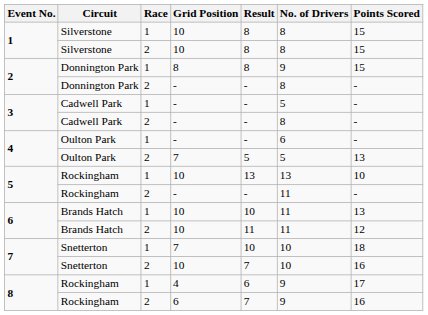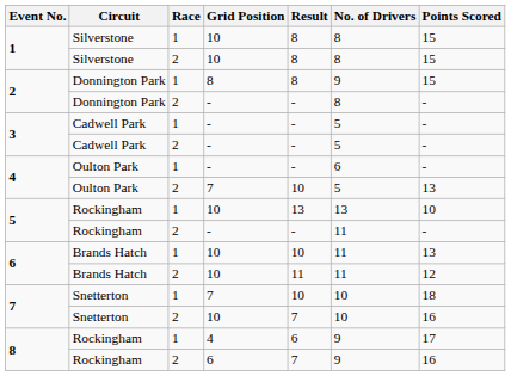3 / 2 | No. of Drivers: 8 -> 5
4 / 2 | Result: 5 -> 10
